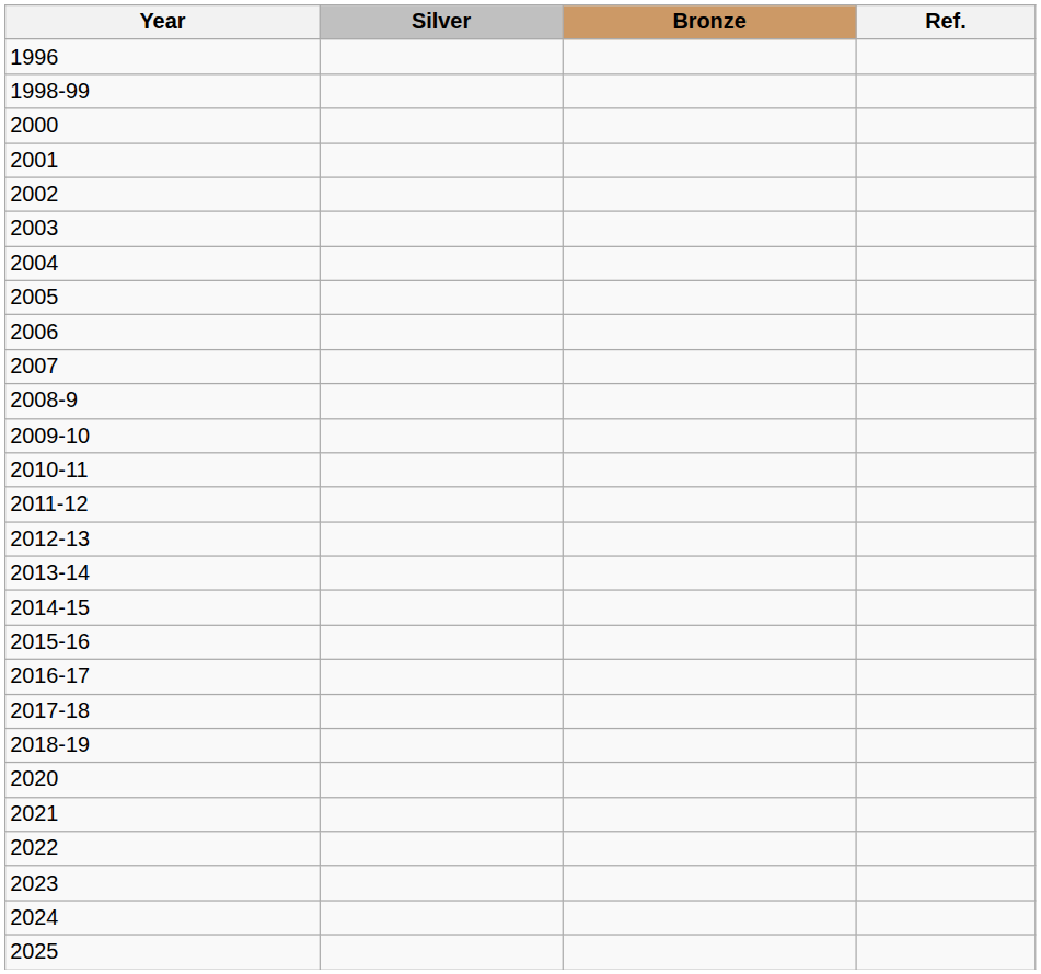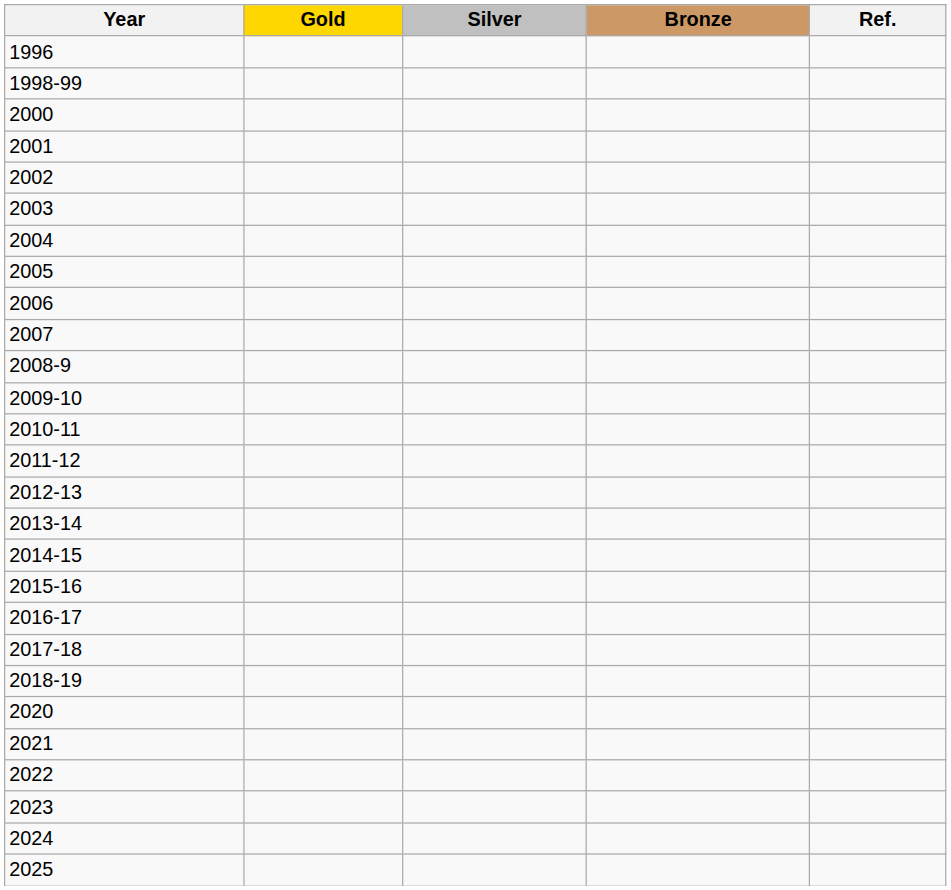+ column: Gold
